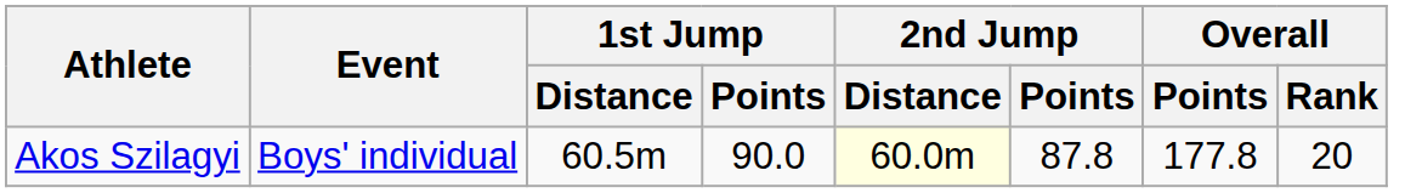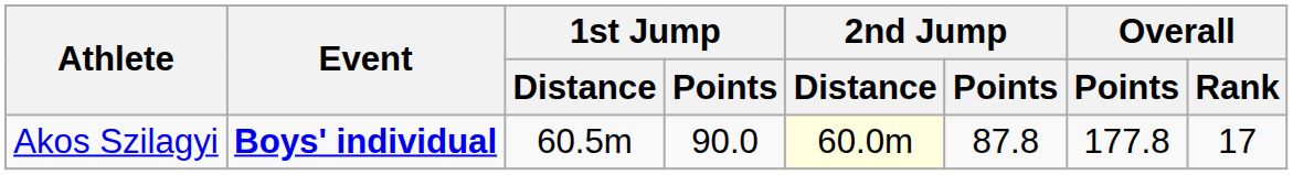Akos Szilagyi | Event: normal -> bold
Akos Szilagyi | Overall / Rank: 20 -> 17
